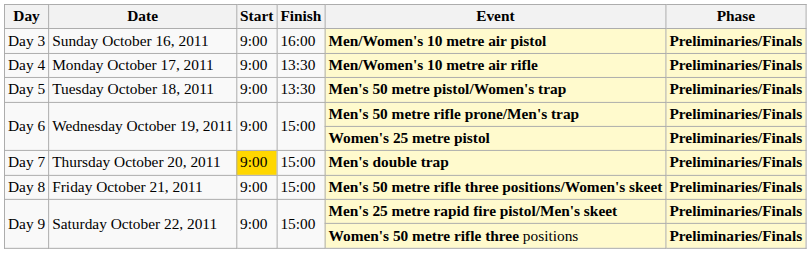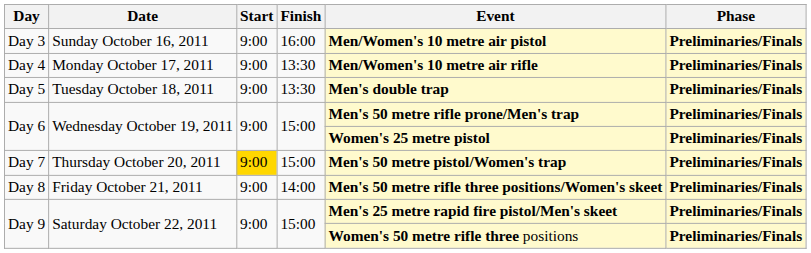Day 5 | Event: Men's 50 metre pistol/Women's trap -> Men's double trap
Day 7 | Event: Men's double trap -> Men's 50 metre pistol/Women's trap
Day 8 | Finish: 15:00 -> 14:00
